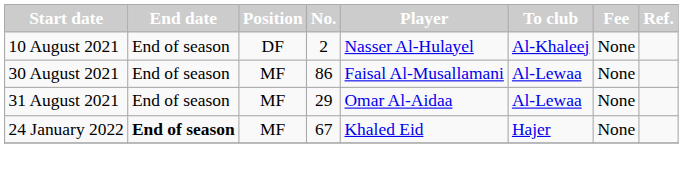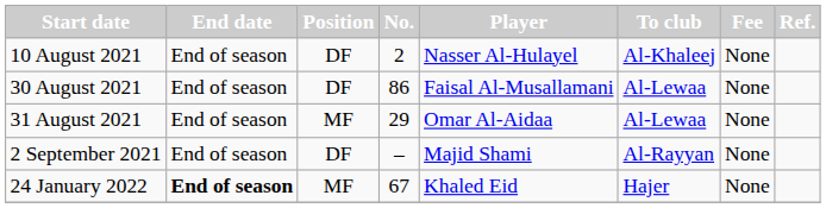30 August 2021 | Position: MF -> DF
+ row: 2 September 2021 | End of season | DF | – | Majid Shami | Al-Rayyan | None
